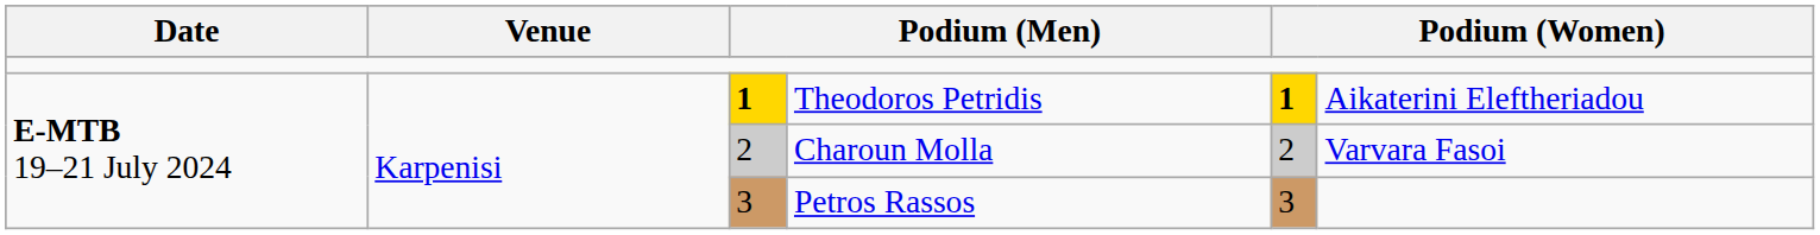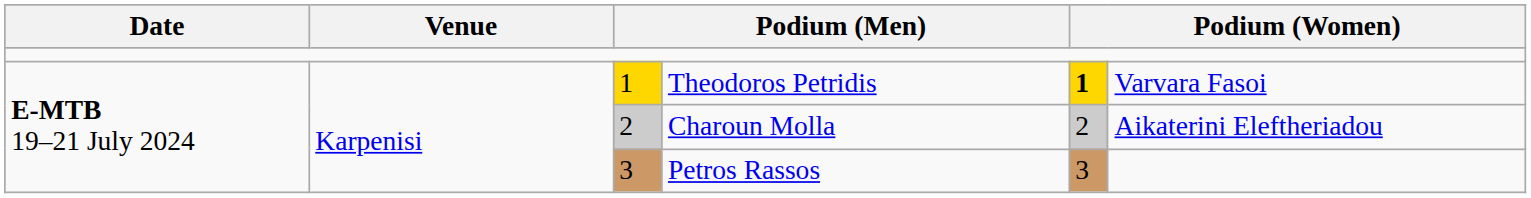Theodoros Petridis | column 3: bold -> normal
Theodoros Petridis | column 6: Aikaterini Eleftheriadou -> Varvara Fasoi
Charoun Molla | column 6: Varvara Fasoi -> Aikaterini Eleftheriadou
